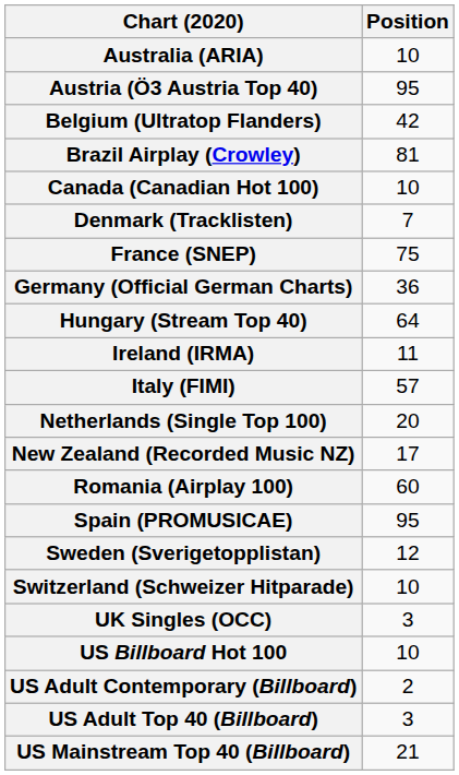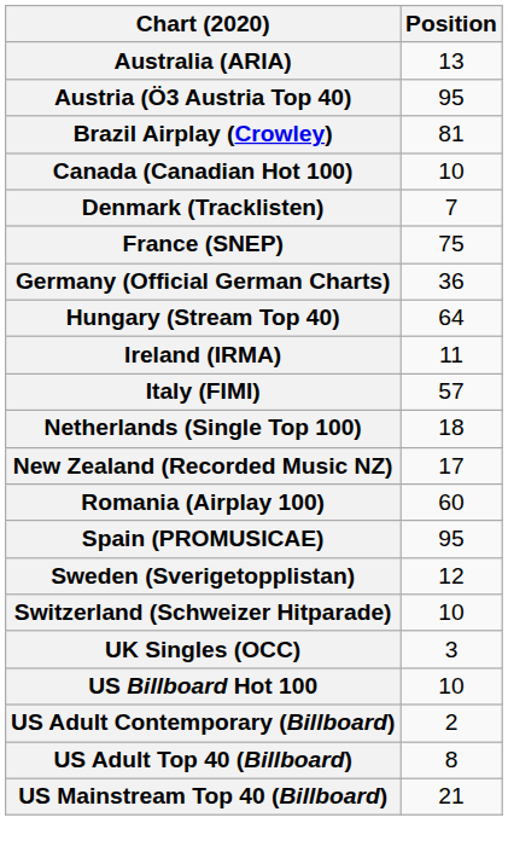Australia (ARIA) | Position: 10 -> 13
- row: Belgium (Ultratop Flanders) | 42
Netherlands (Single Top 100) | Position: 20 -> 18
US Adult Top 40 (Billboard) | Position: 3 -> 8
